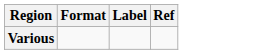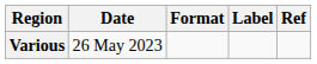+ column: Date | 26 May 2023
